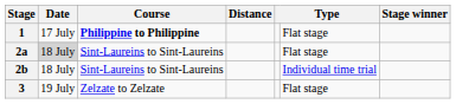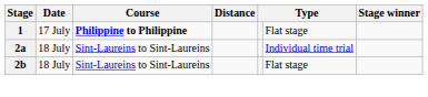2a | Date: lightgrey background -> no background
2a | column 6: Flat stage -> Individual time trial
2b | column 6: Individual time trial -> Flat stage
- row: 3 | 19 July | Zelzate to Zelzate | Flat stage
